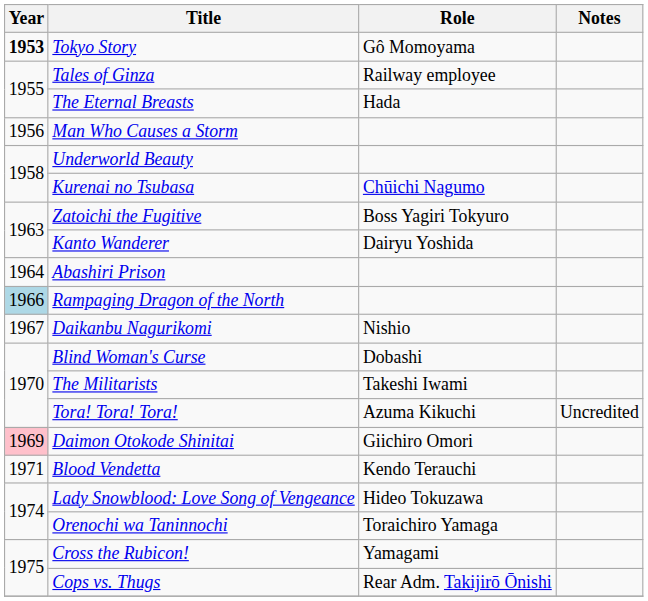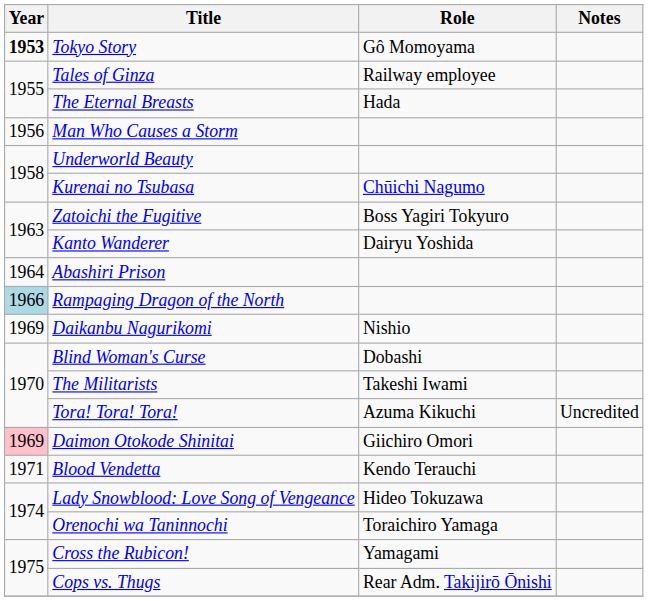Daikanbu Nagurikomi | Year: 1967 -> 1969
